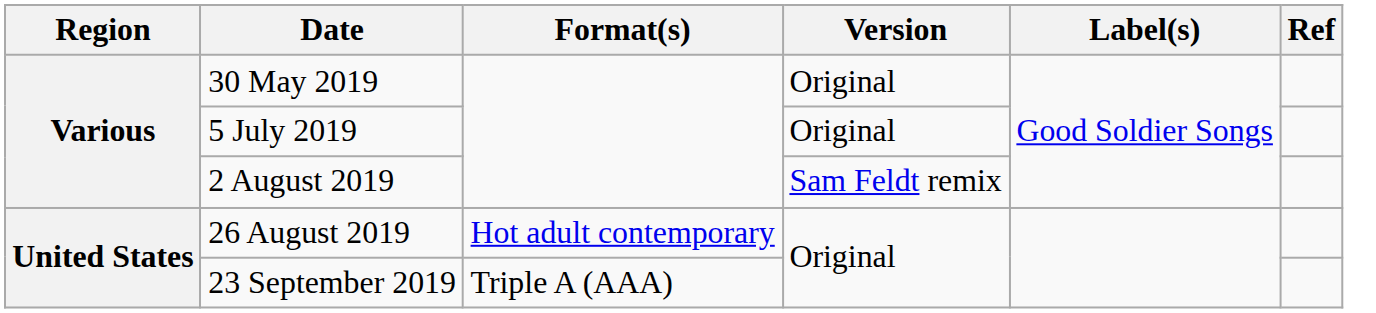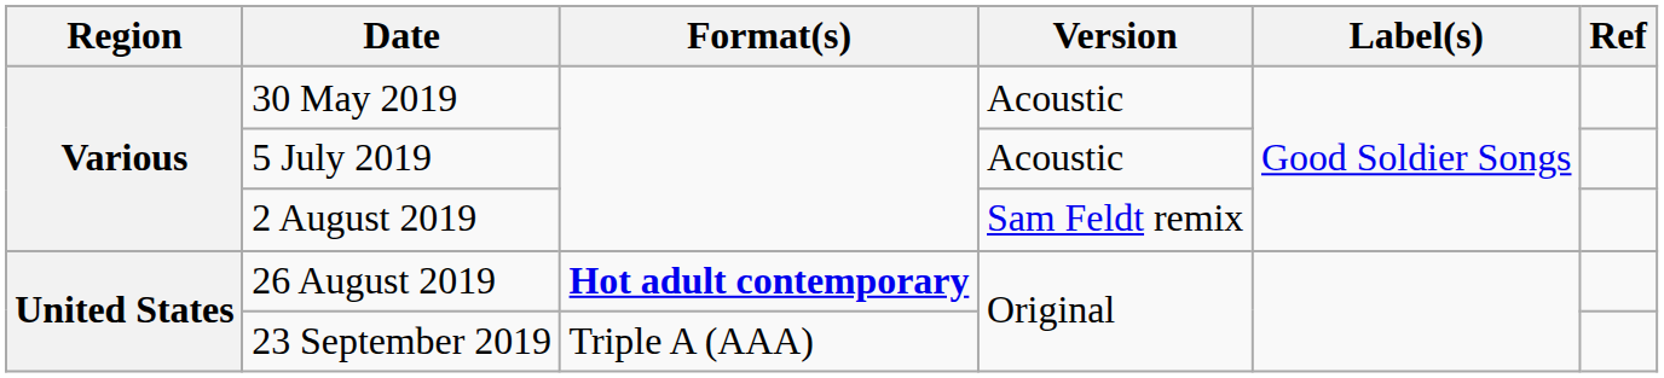30 May 2019 | Version: Original -> Acoustic
5 July 2019 | Version: Original -> Acoustic
26 August 2019 | Format(s): normal -> bold
